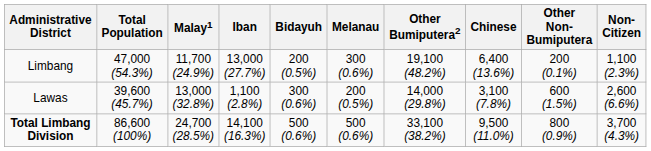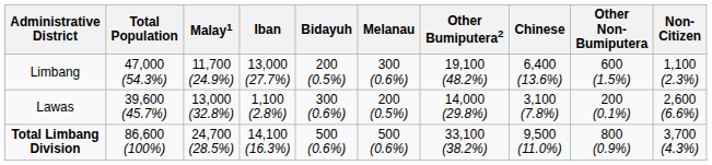Limbang | Other Non-Bumiputera: 200 (0.1%) -> 600 (1.5%)
Lawas | Other Non-Bumiputera: 600 (1.5%) -> 200 (0.1%)
